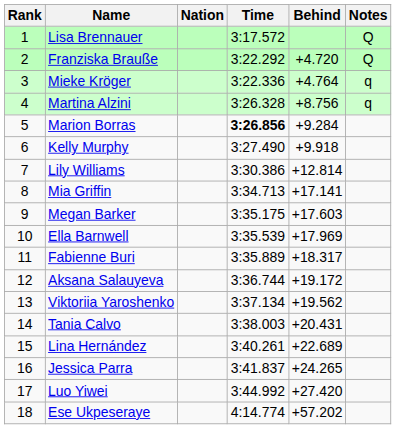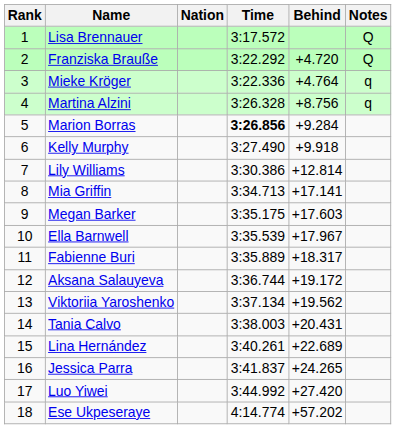Ella Barnwell | Behind: +17.969 -> +17.967
